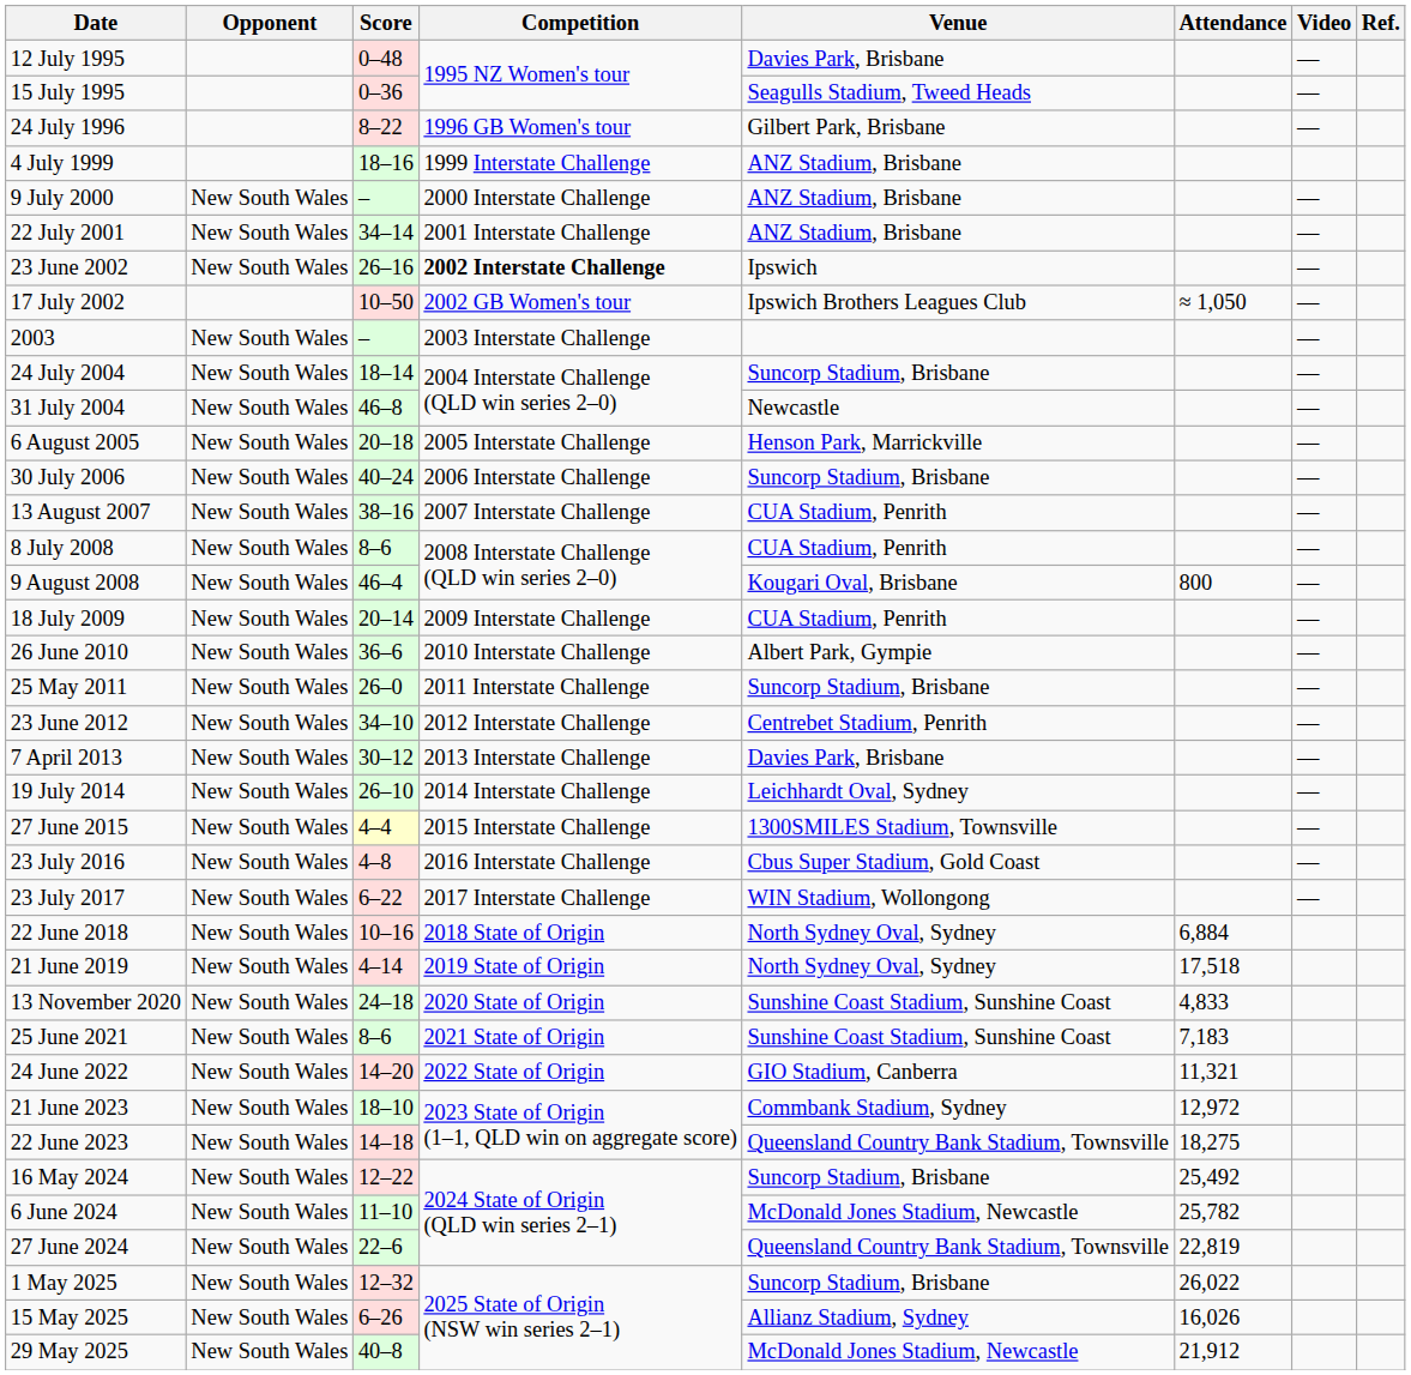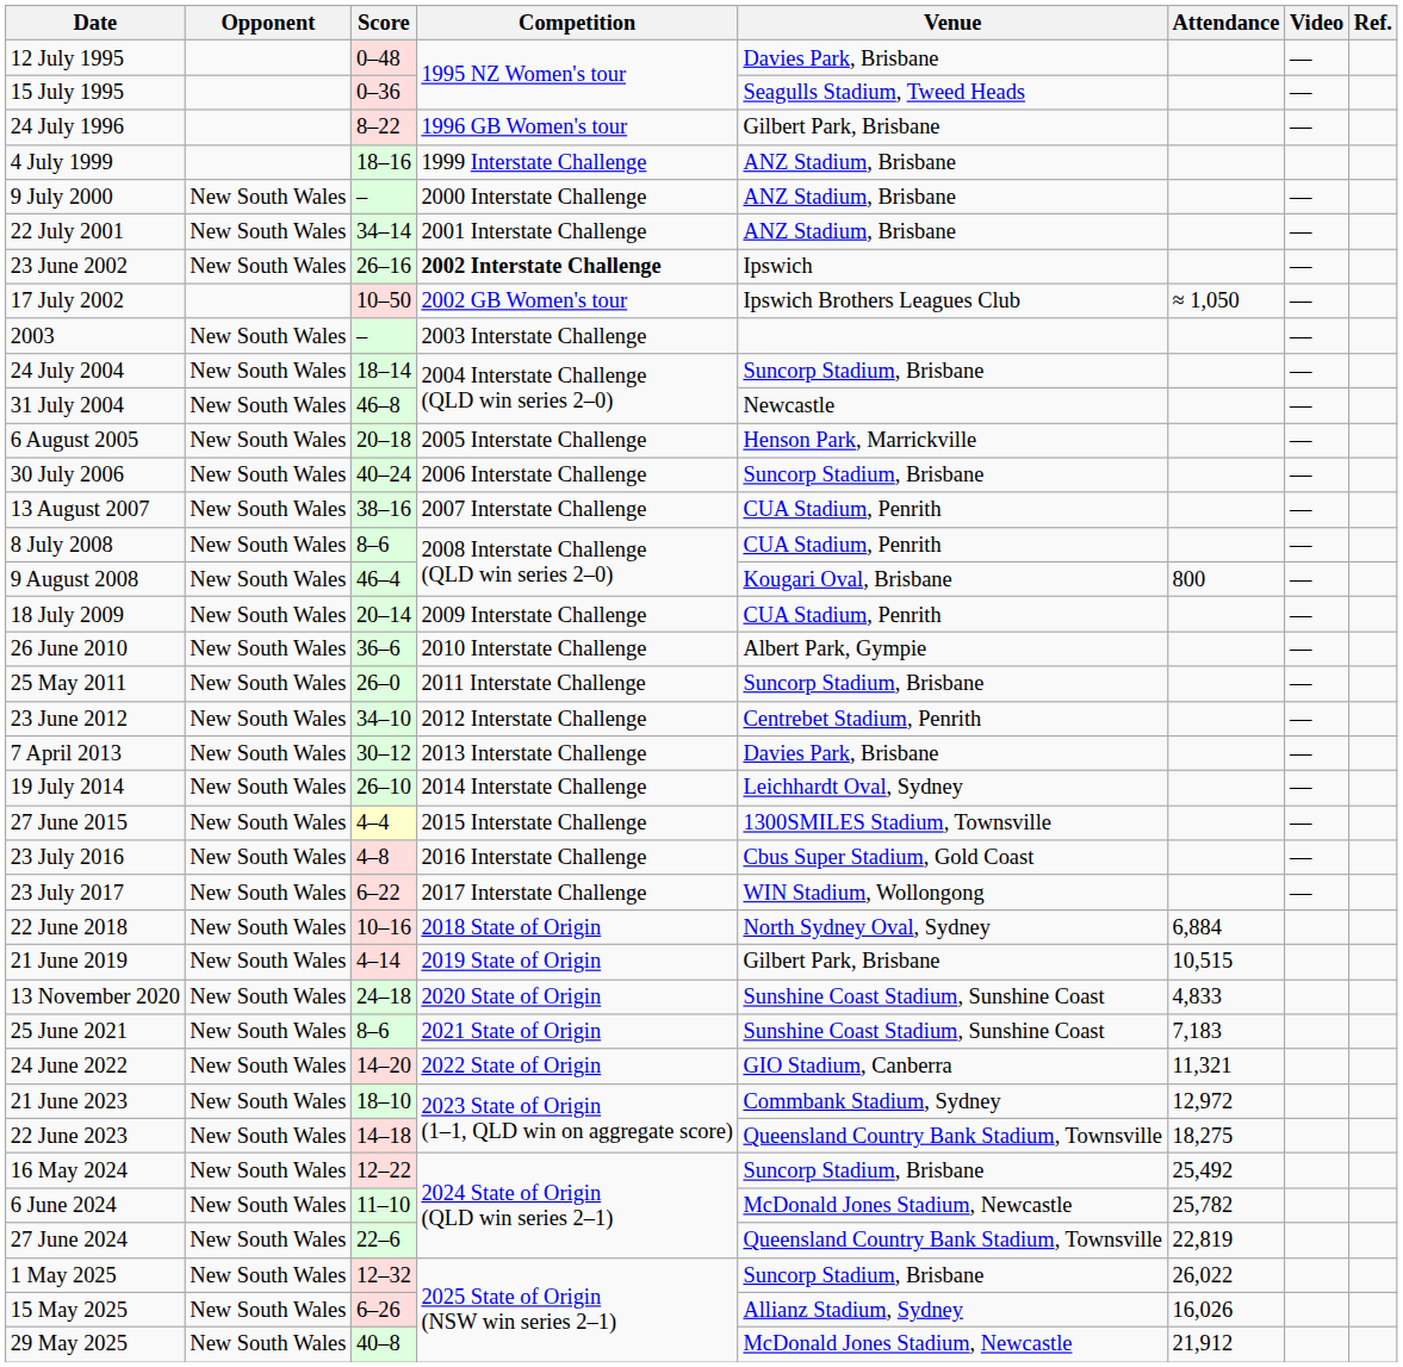21 June 2019 | Venue: North Sydney Oval, Sydney -> Gilbert Park, Brisbane
21 June 2019 | Attendance: 17,518 -> 10,515
